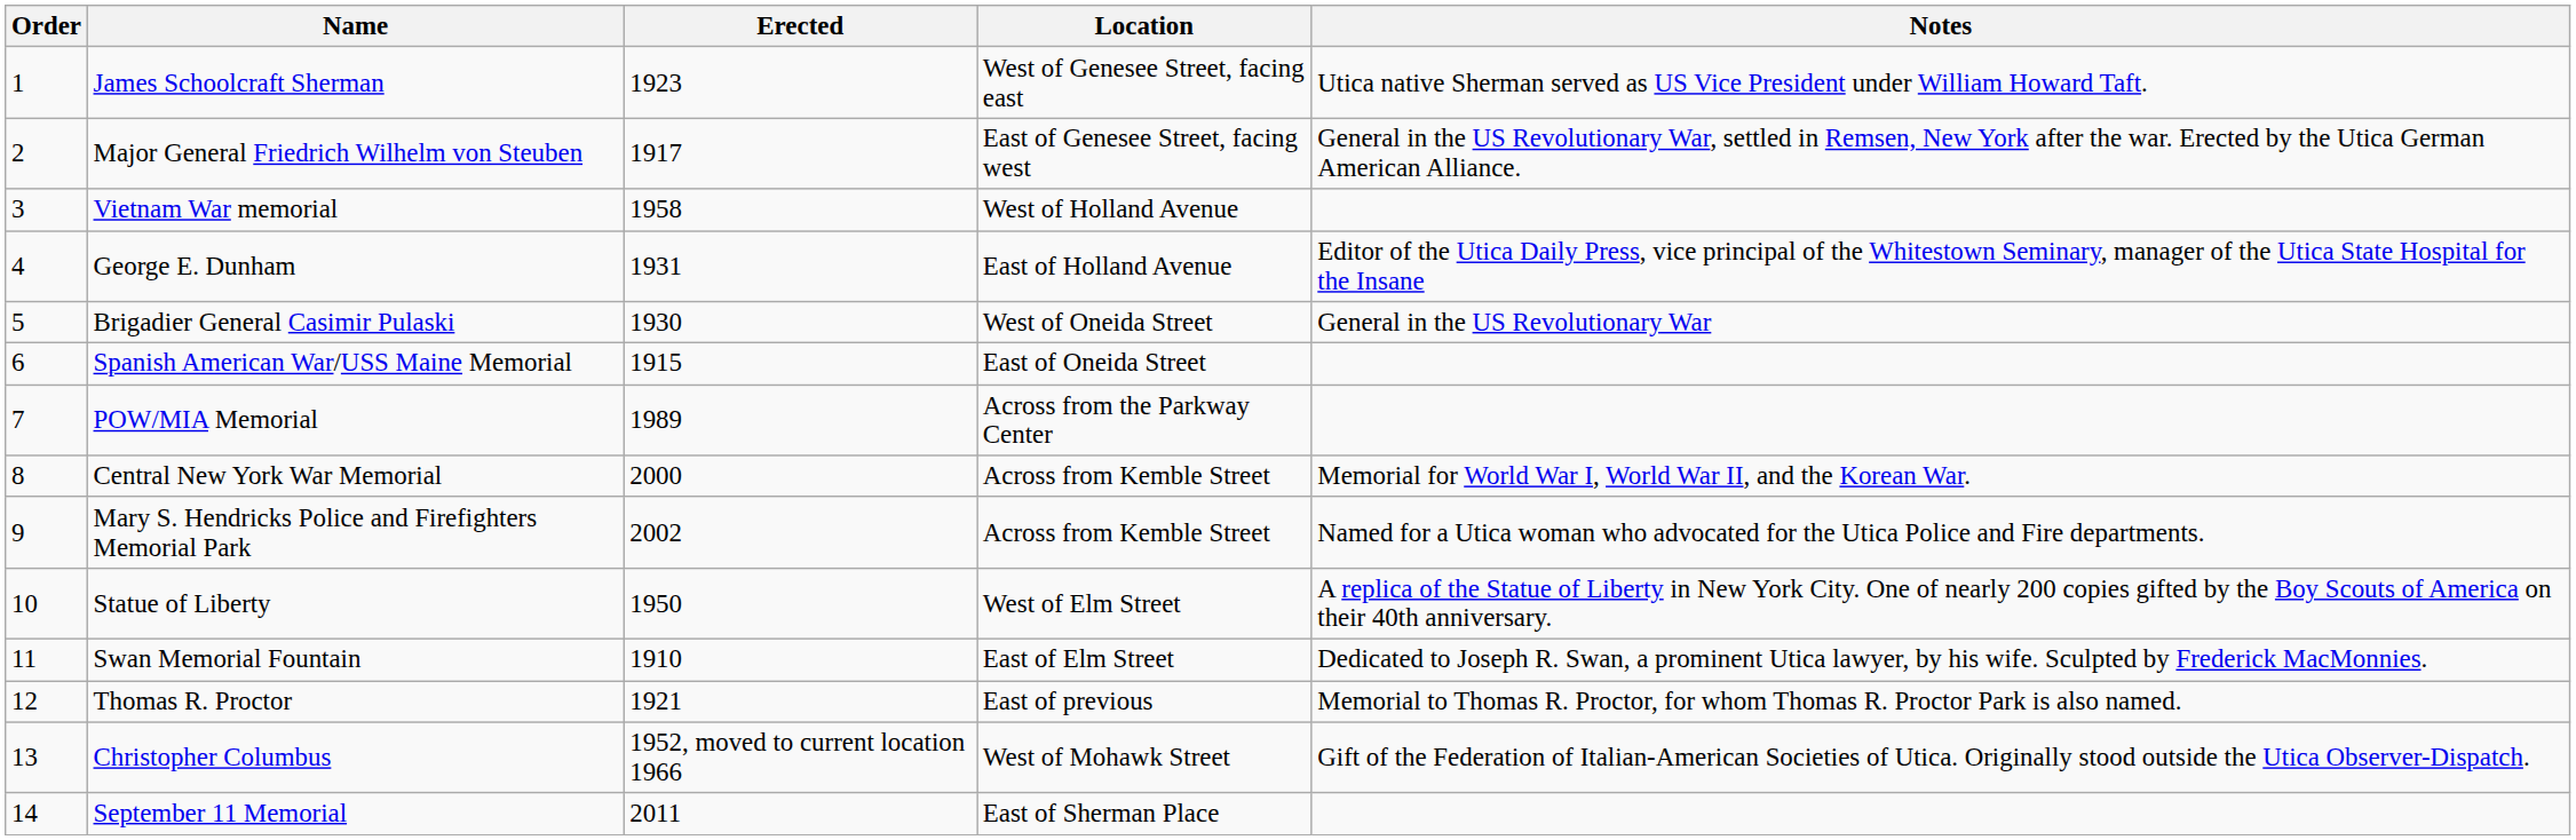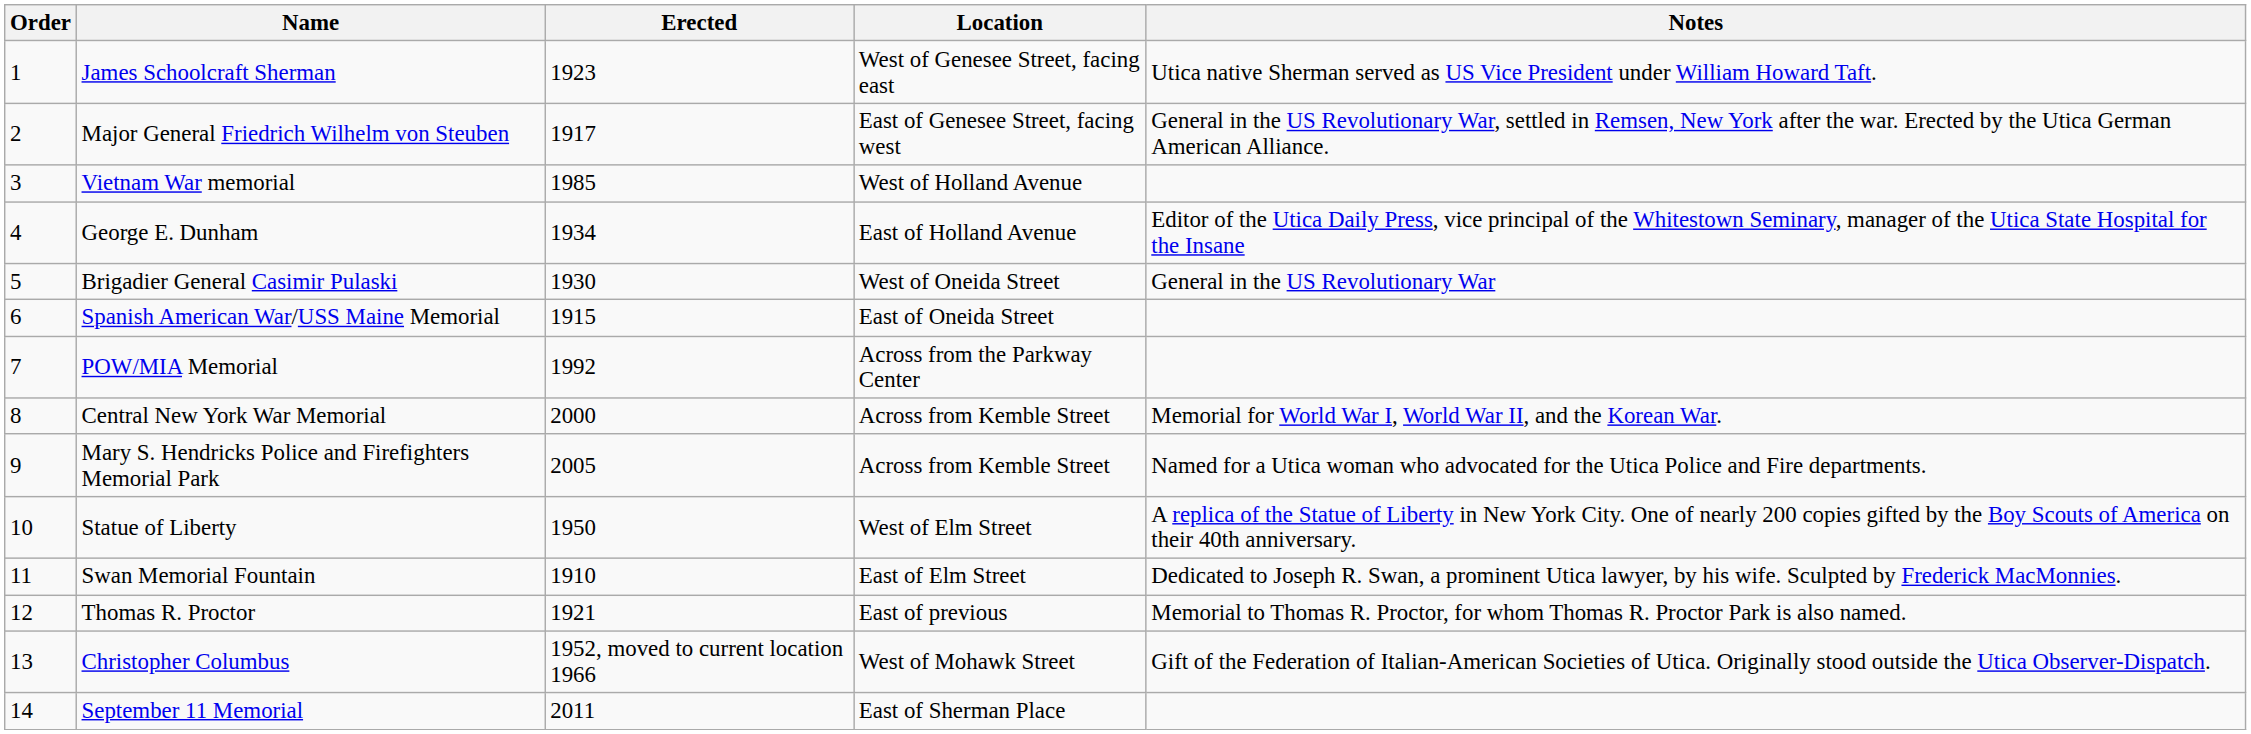Vietnam War memorial | Erected: 1958 -> 1985
George E. Dunham | Erected: 1931 -> 1934
POW/MIA Memorial | Erected: 1989 -> 1992
Mary S. Hendricks Police and Firefighters Memorial Park | Erected: 2002 -> 2005
